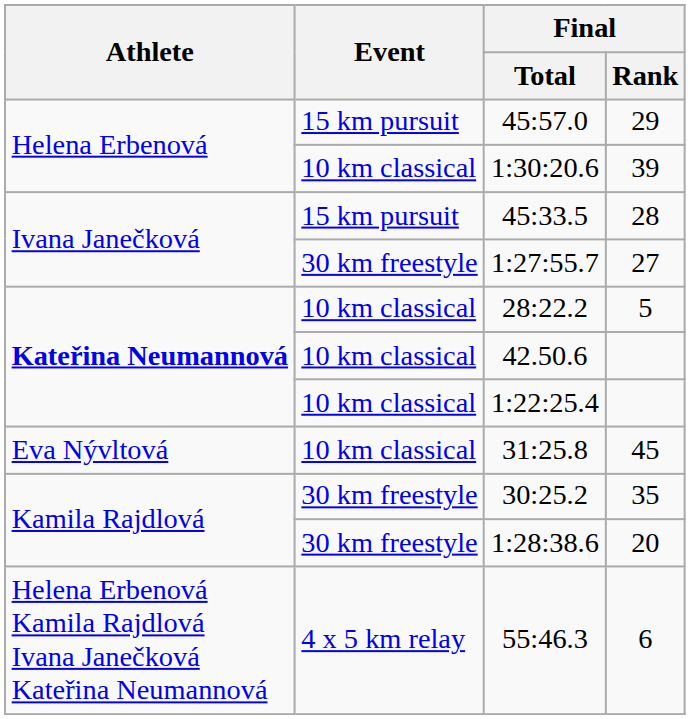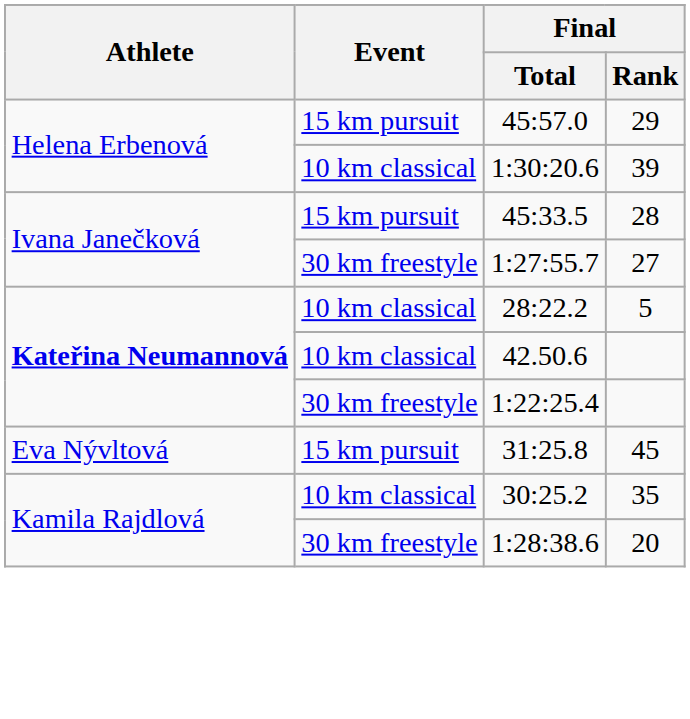1:22:25.4 | Event: 10 km classical -> 30 km freestyle
31:25.8 | Event: 10 km classical -> 15 km pursuit
30:25.2 | Event: 30 km freestyle -> 10 km classical
- row: Helena Erbenová Kamila Rajdlová Ivana Janečková Kateřina Neumannová | 4 x 5 km relay | 55:46.3 | 6
